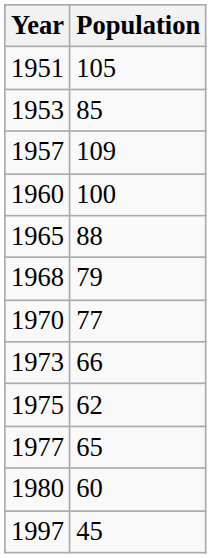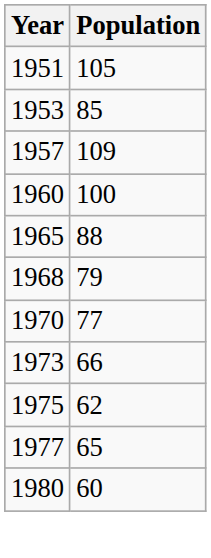- row: 1997 | 45
